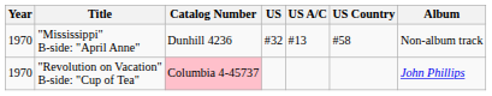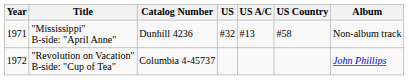"Mississippi" B-side: "April Anne" | Year: 1970 -> 1971
"Revolution on Vacation" B-side: "Cup of Tea" | Year: 1970 -> 1972
"Revolution on Vacation" B-side: "Cup of Tea" | Catalog Number: pink background -> no background
